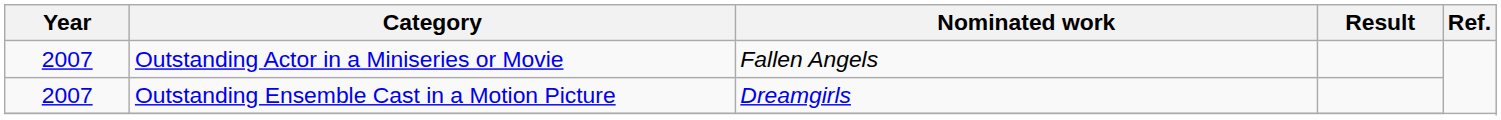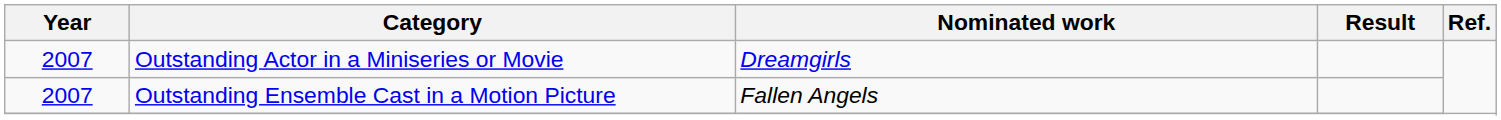Outstanding Actor in a Miniseries or Movie | Nominated work: Fallen Angels -> Dreamgirls
Outstanding Ensemble Cast in a Motion Picture | Nominated work: Dreamgirls -> Fallen Angels
